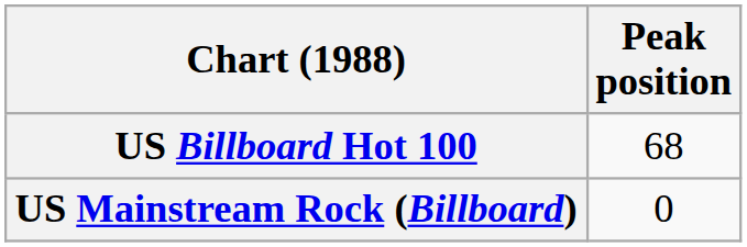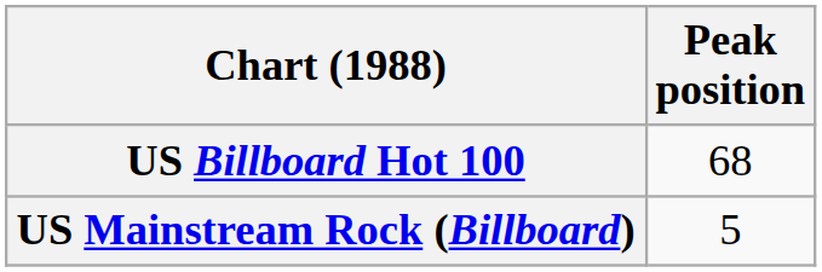US Mainstream Rock (Billboard) | Peak position: 0 -> 5
